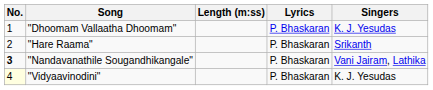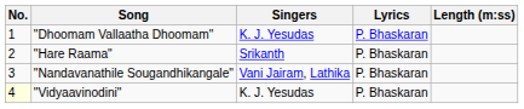columns swapped: Singers <-> Length (m:ss)
"Nandavanathile Sougandhikangale" | No.: bold -> normal
